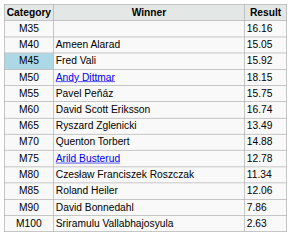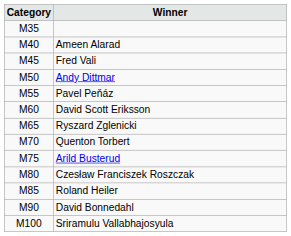- column: Result | 16.16 | 15.05 | 15.92 | 18.15 | 15.75 | 16.74 | 13.49 | 14.88 | 12.78 | 11.34 | 12.06 | 7.86 | 2.63
Fred Vali | Category: lightblue background -> no background
